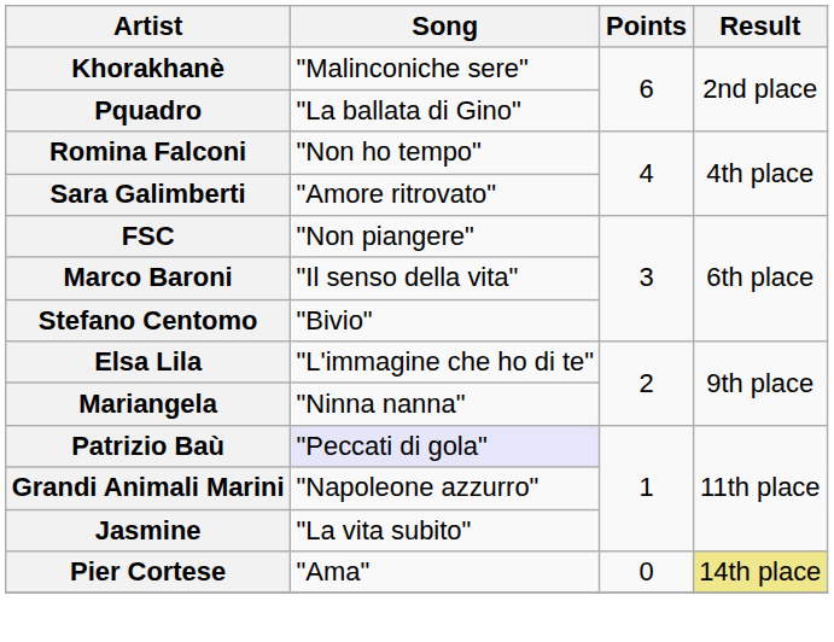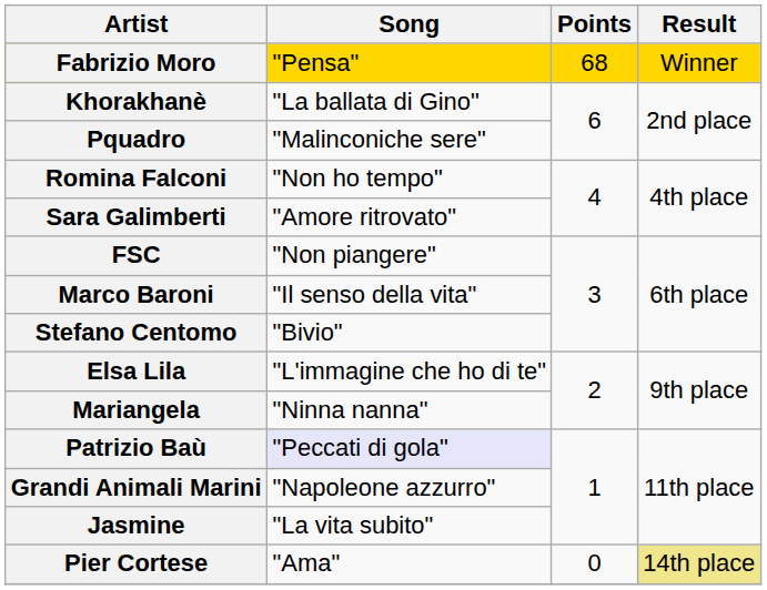+ row: Fabrizio Moro | "Pensa" | 68 | Winner
Khorakhanè | Song: "Malinconiche sere" -> "La ballata di Gino"
Pquadro | Song: "La ballata di Gino" -> "Malinconiche sere"
